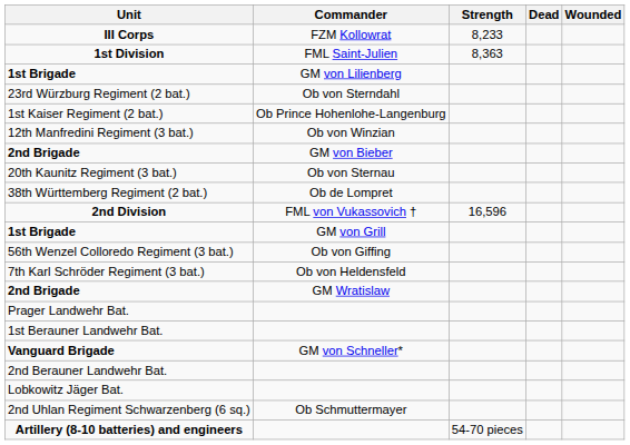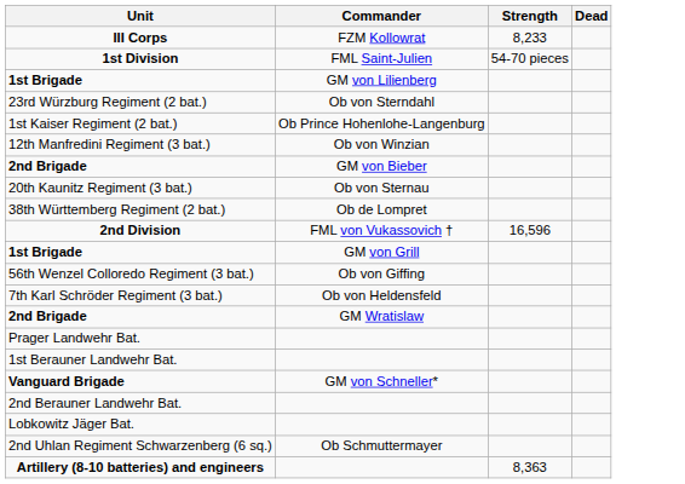- column: Wounded
1st Division | Strength: 8,363 -> 54-70 pieces
Artillery (8-10 batteries) and engineers | Strength: 54-70 pieces -> 8,363
